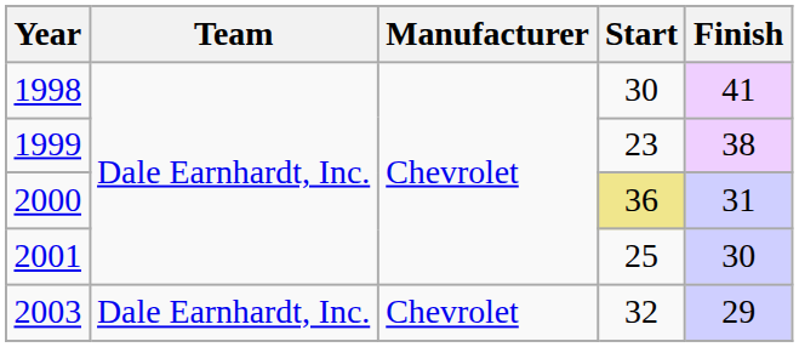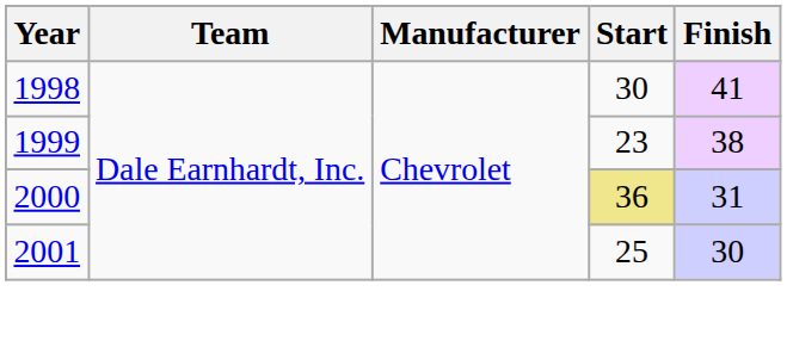- row: 2003 | Dale Earnhardt, Inc. | Chevrolet | 32 | 29
